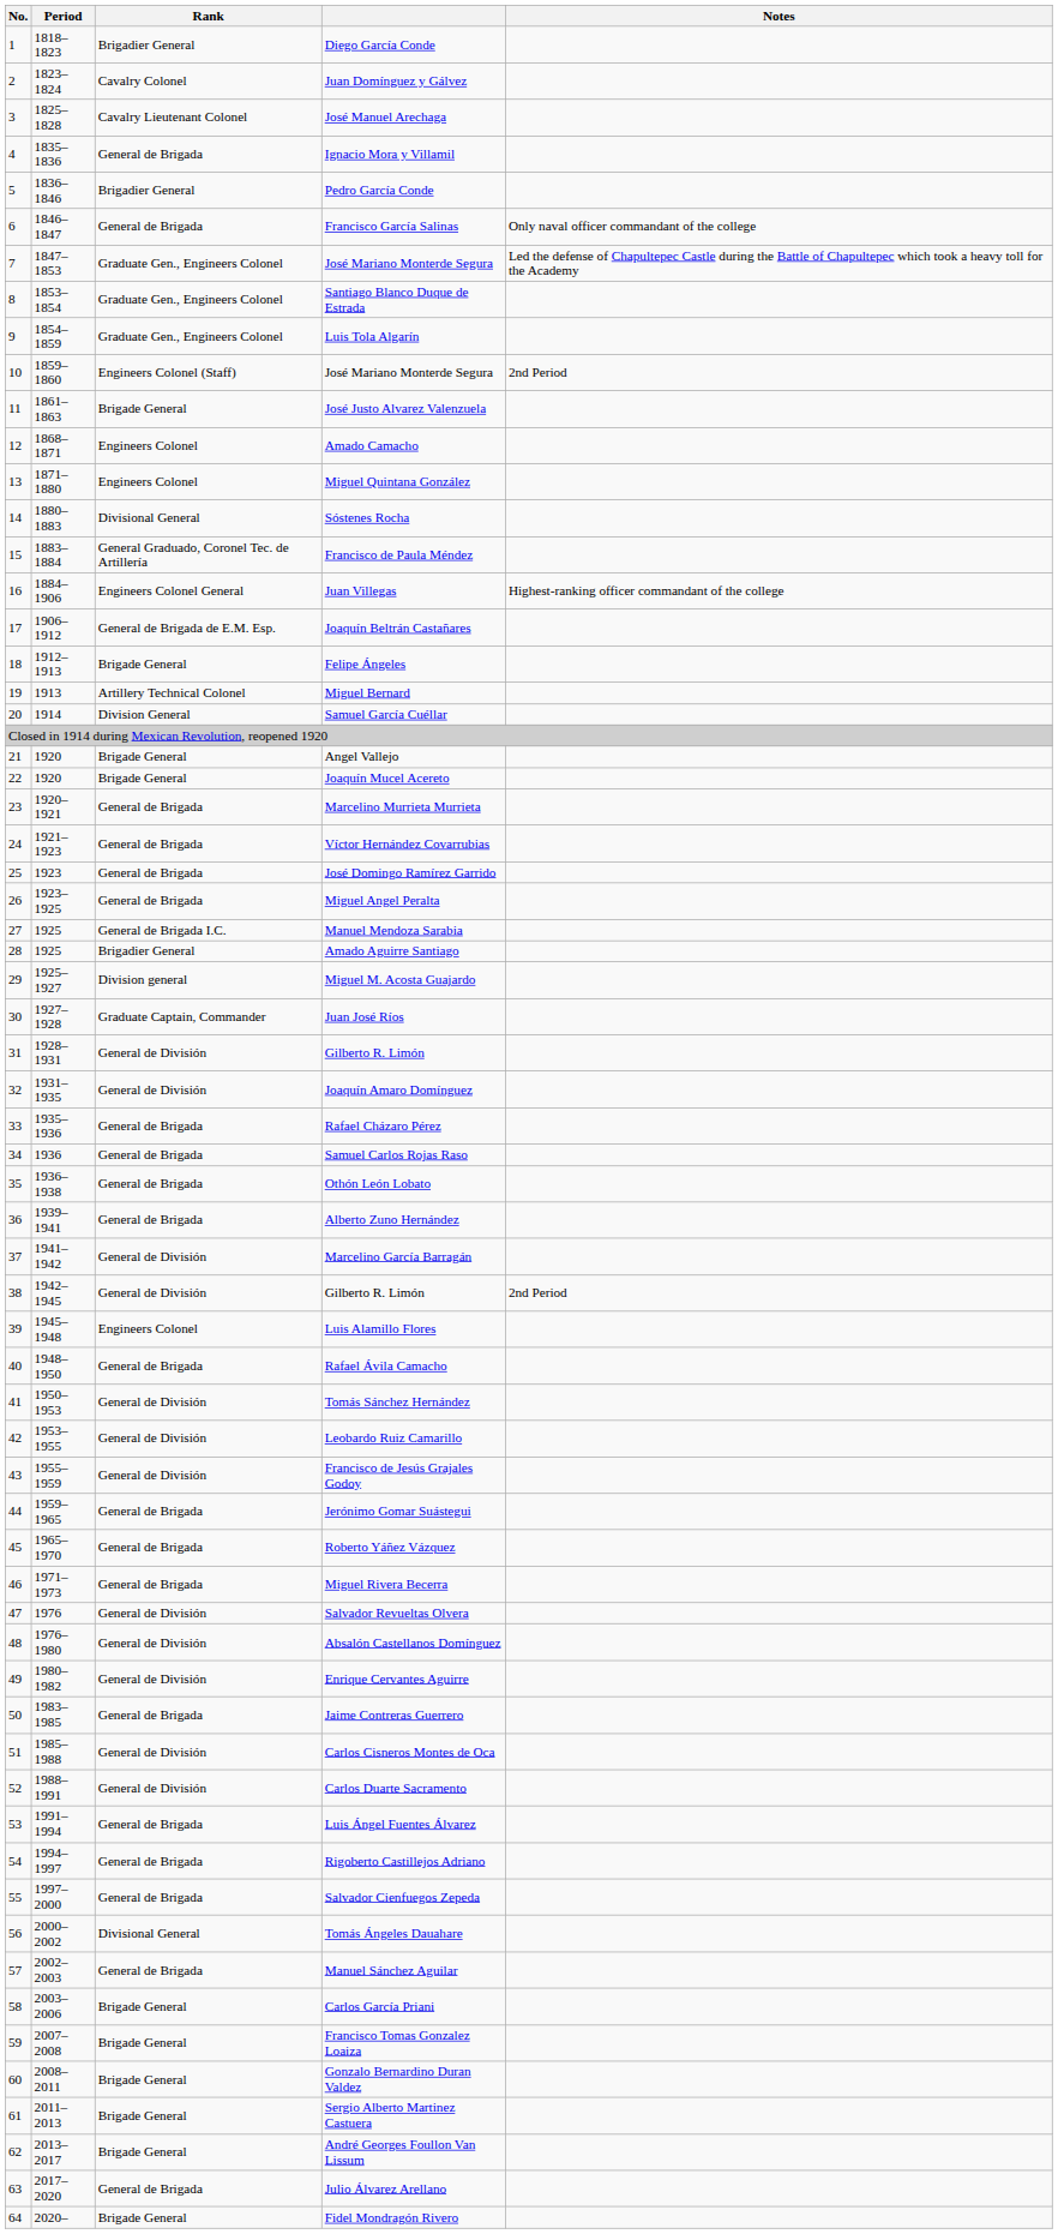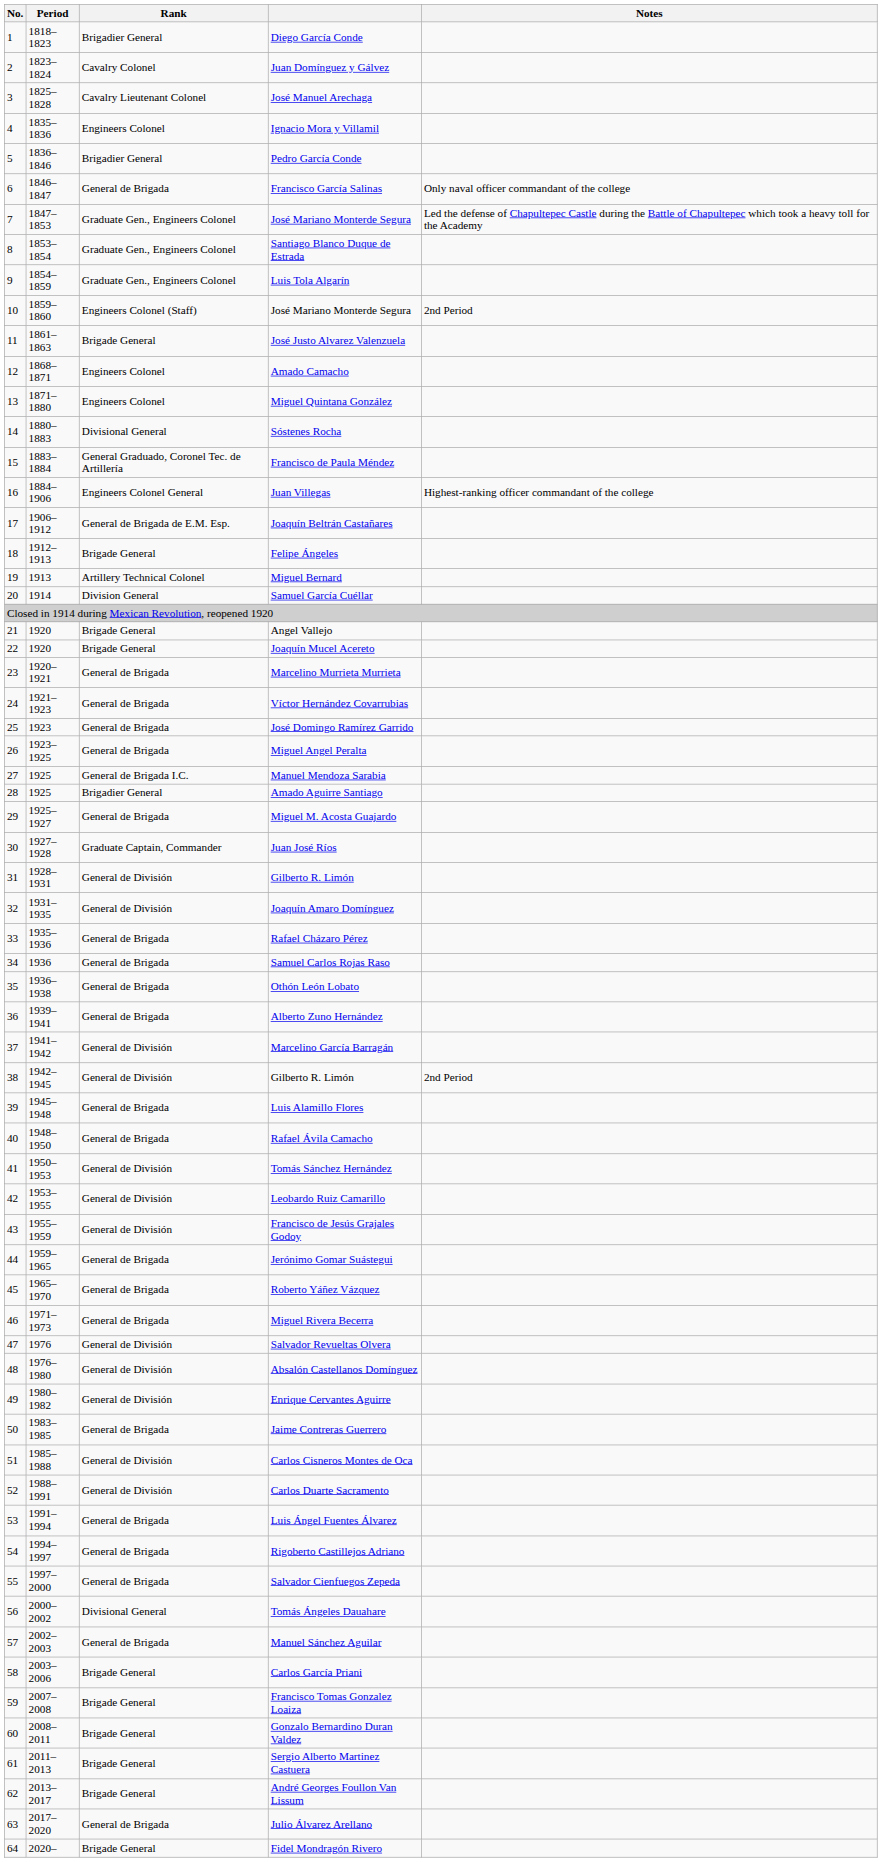Ignacio Mora y Villamil | Rank: General de Brigada -> Engineers Colonel
Miguel M. Acosta Guajardo | Rank: Division general -> General de Brigada
Luis Alamillo Flores | Rank: Engineers Colonel -> General de Brigada
